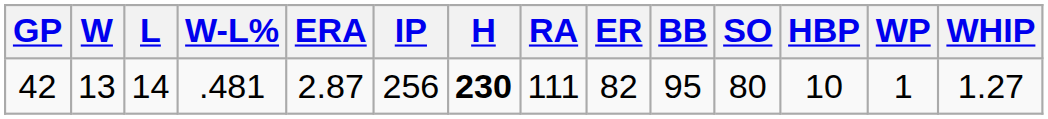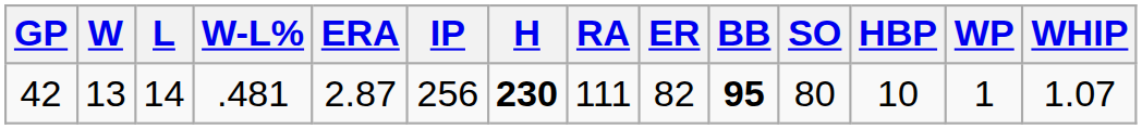42 | BB: normal -> bold
42 | WHIP: 1.27 -> 1.07
